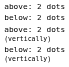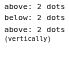- row: below: 2 dots (vertically)
